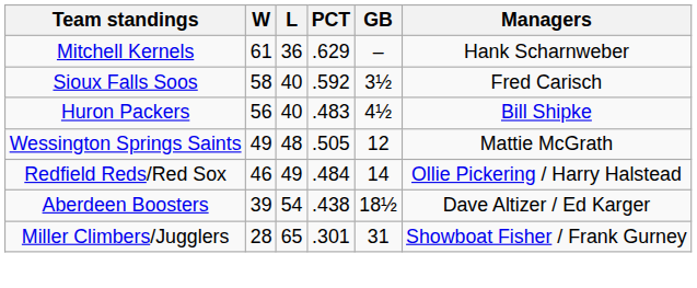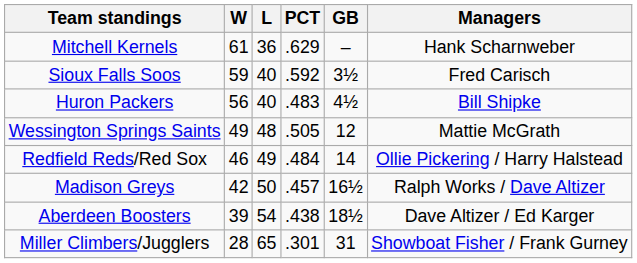Sioux Falls Soos | W: 58 -> 59
+ row: Madison Greys | 42 | 50 | .457 | 16½ | Ralph Works / Dave Altizer
